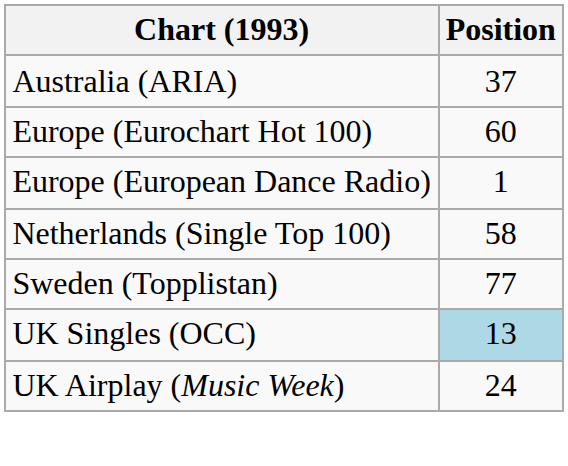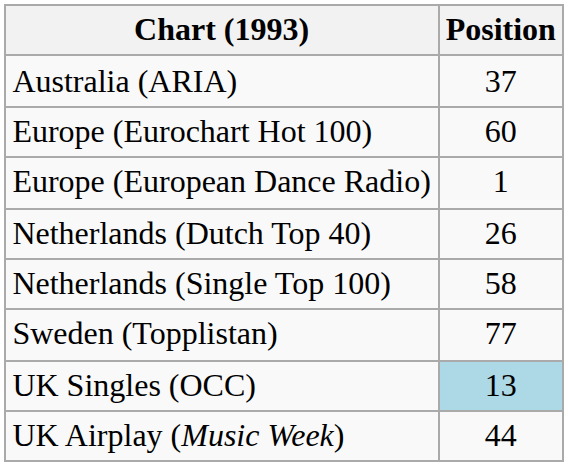+ row: Netherlands (Dutch Top 40) | 26
UK Airplay (Music Week) | Position: 24 -> 44
